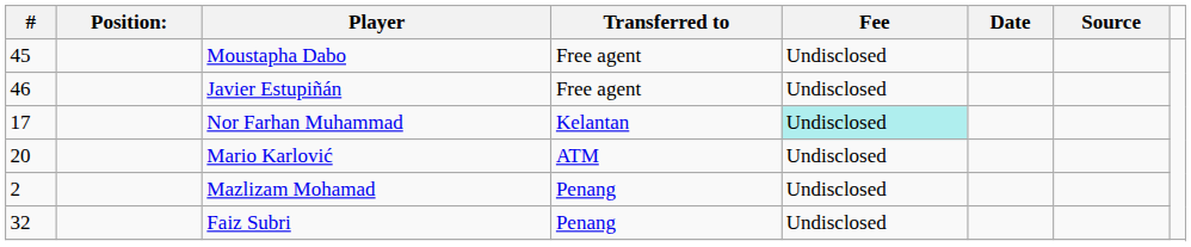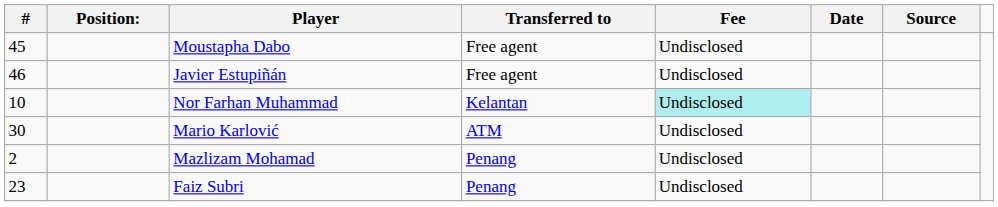Nor Farhan Muhammad | #: 17 -> 10
Mario Karlović | #: 20 -> 30
Faiz Subri | #: 32 -> 23
